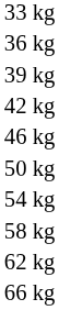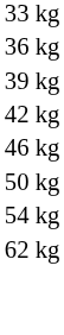- row: 58 kg
- row: 66 kg
